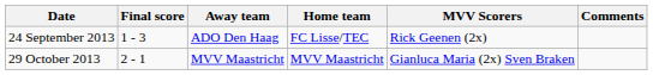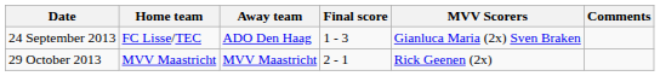columns swapped: Home team <-> Final score
24 September 2013 | MVV Scorers: Rick Geenen (2x) -> Gianluca Maria (2x) Sven Braken
29 October 2013 | MVV Scorers: Gianluca Maria (2x) Sven Braken -> Rick Geenen (2x)
